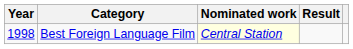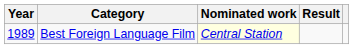Best Foreign Language Film | Year: 1998 -> 1989
